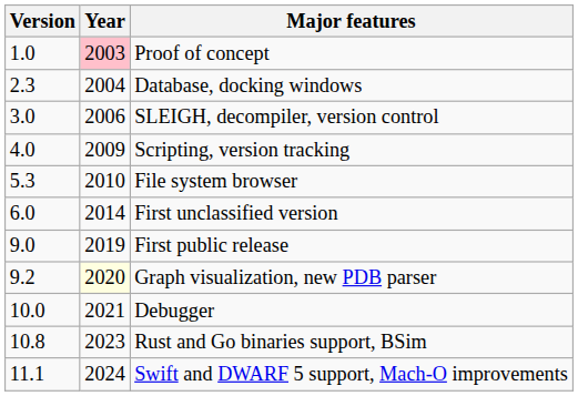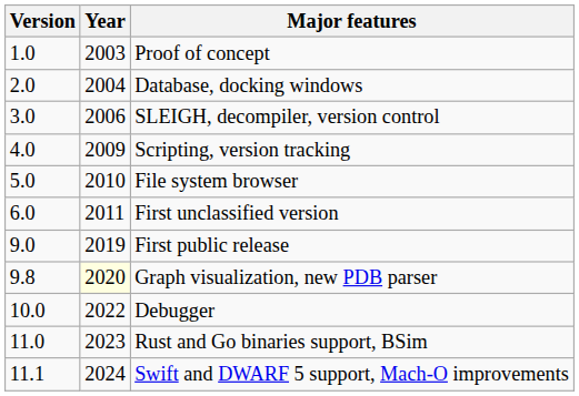Proof of concept | Year: pink background -> no background
Database, docking windows | Version: 2.3 -> 2.0
File system browser | Version: 5.3 -> 5.0
First unclassified version | Year: 2014 -> 2011
Graph visualization, new PDB parser | Version: 9.2 -> 9.8
Debugger | Year: 2021 -> 2022
Rust and Go binaries support, BSim | Version: 10.8 -> 11.0
